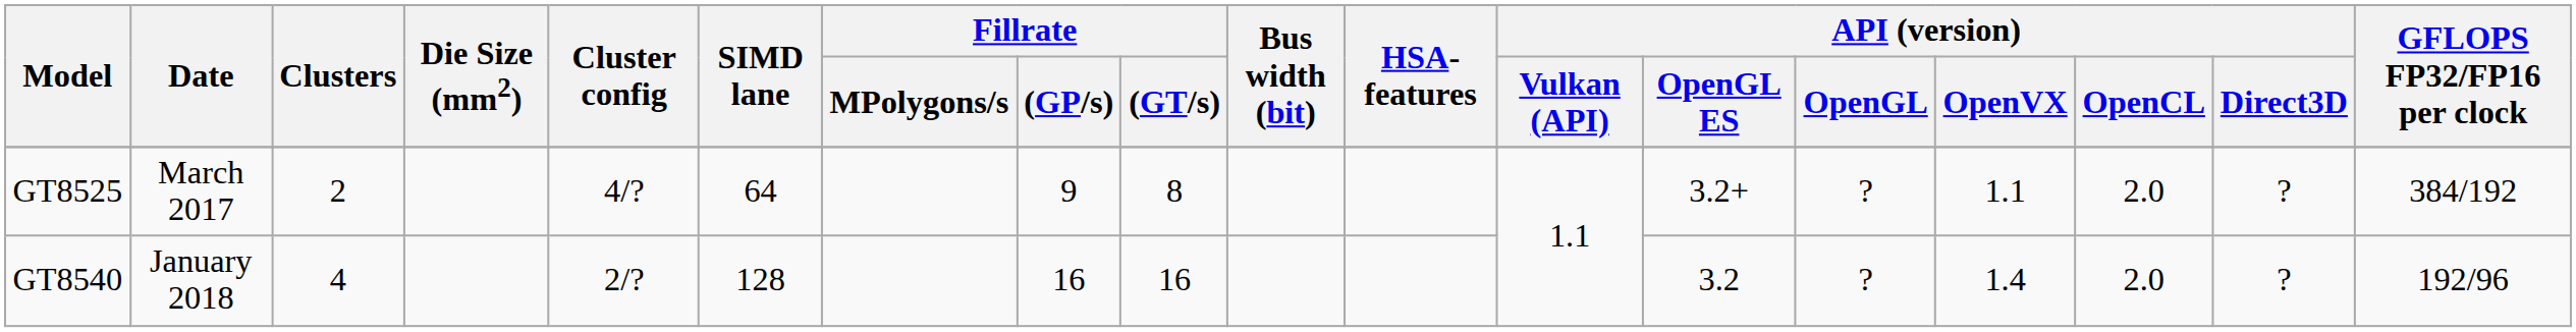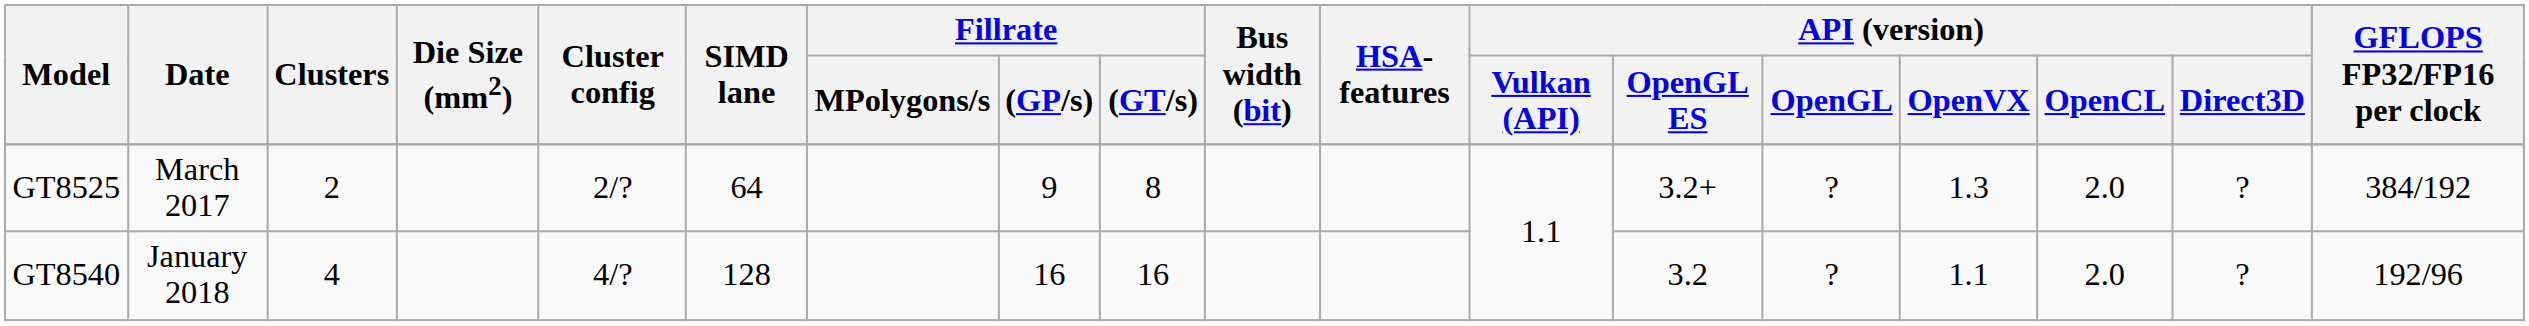GT8525 | Cluster config: 4/? -> 2/?
GT8525 | API (version) / OpenVX: 1.1 -> 1.3
GT8540 | Cluster config: 2/? -> 4/?
GT8540 | API (version) / OpenVX: 1.4 -> 1.1
